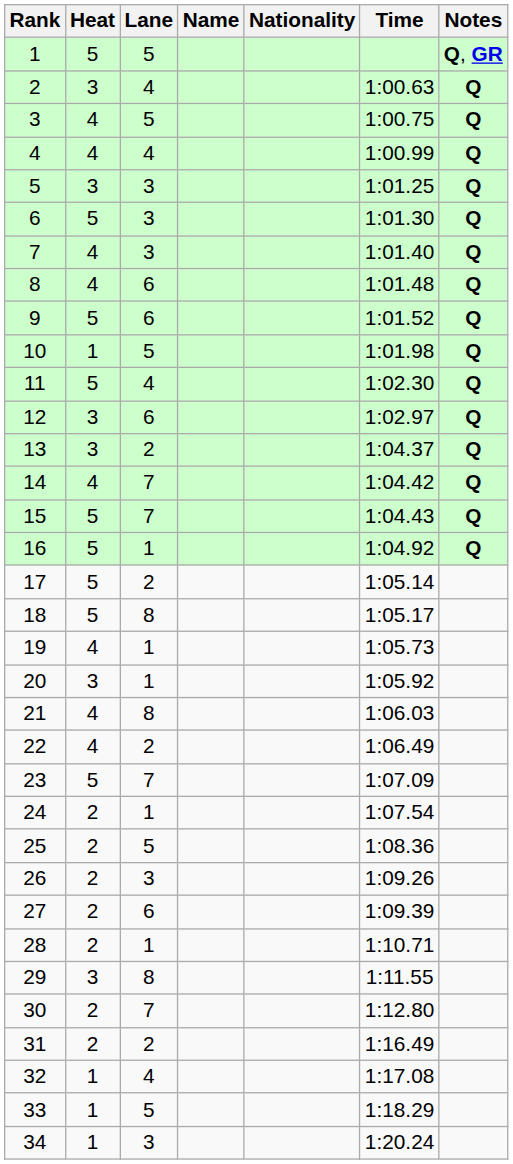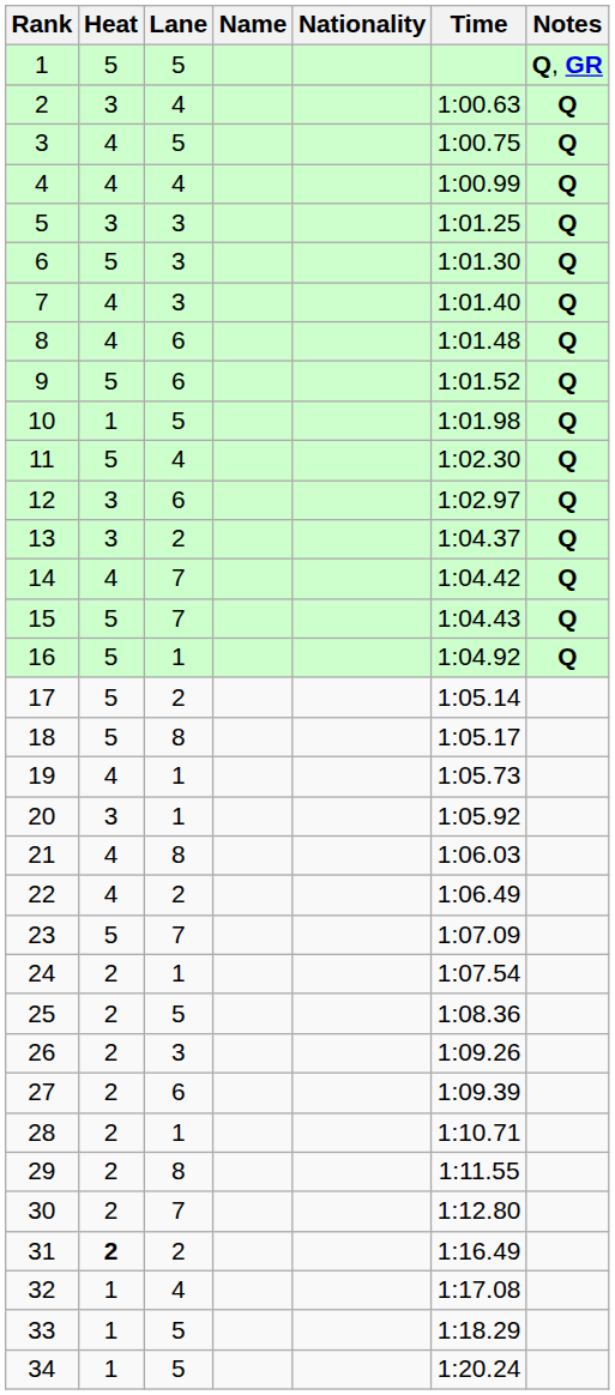29 | Heat: 3 -> 2
31 | Heat: normal -> bold
34 | Lane: 3 -> 5
